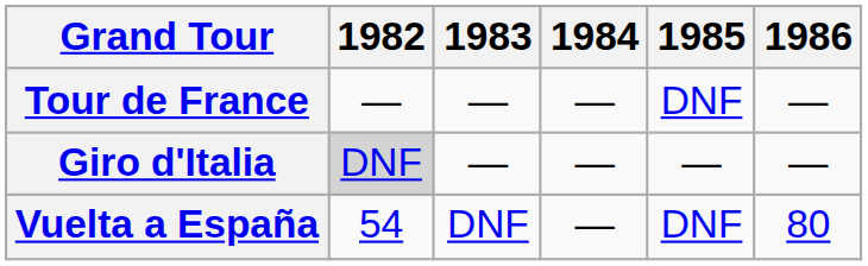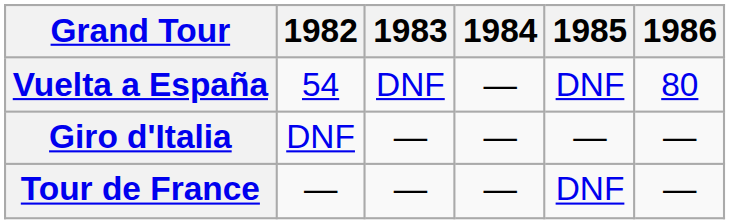rows swapped: Vuelta a España <-> Tour de France
Giro d'Italia | 1982: lightgrey background -> no background
